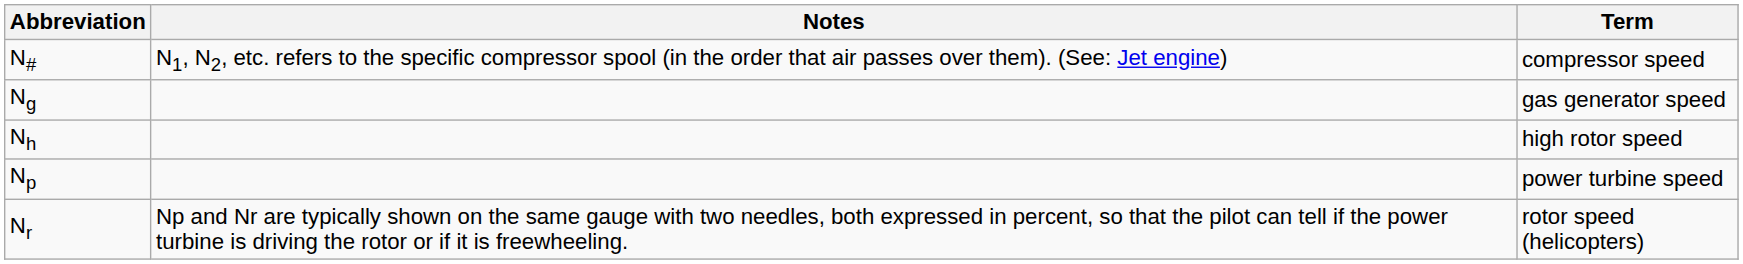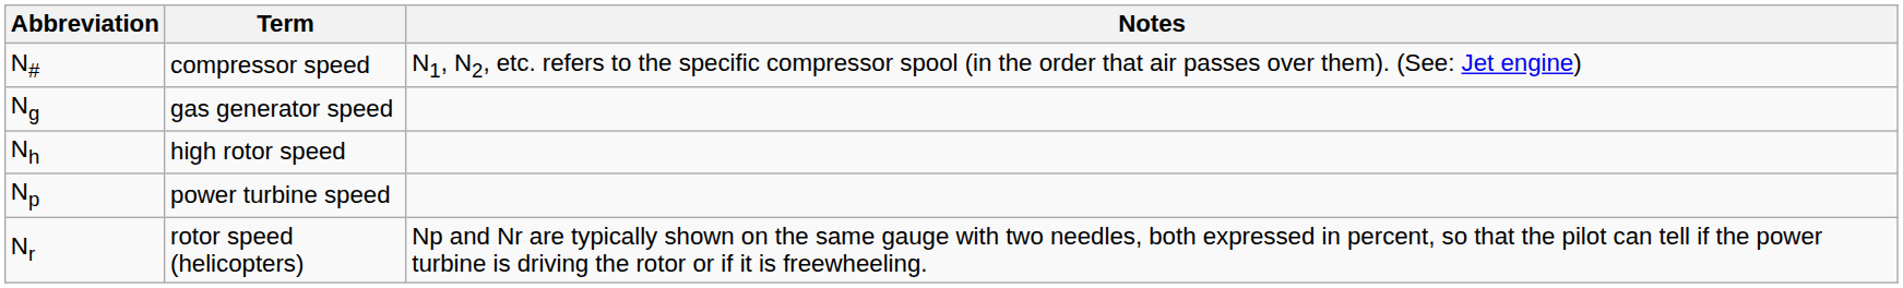columns swapped: Term <-> Notes
